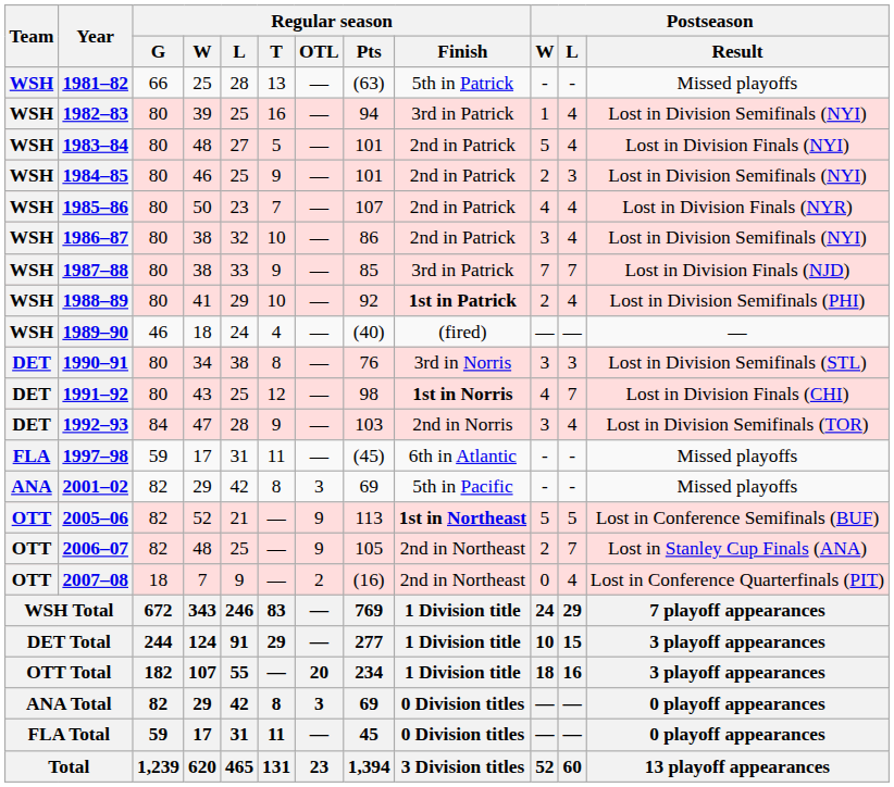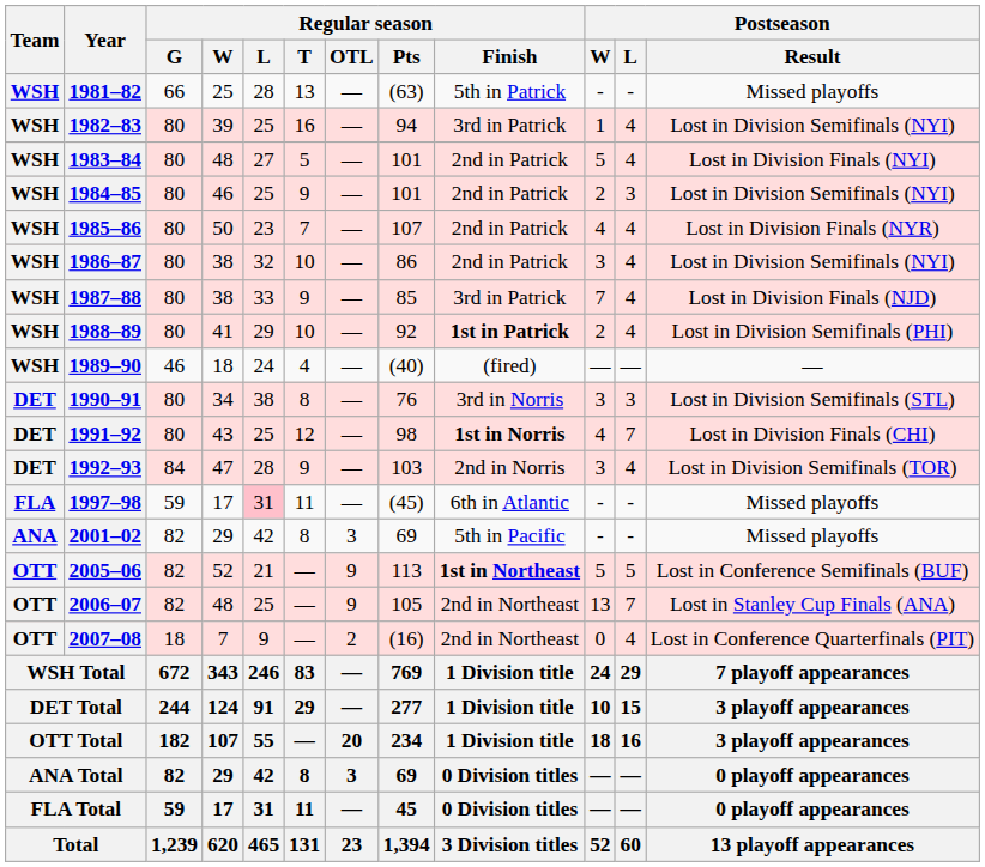1987–88 | Postseason / L: 7 -> 4
1997–98 | Regular season / L: no background -> pink background
2006–07 | Postseason / W: 2 -> 13
